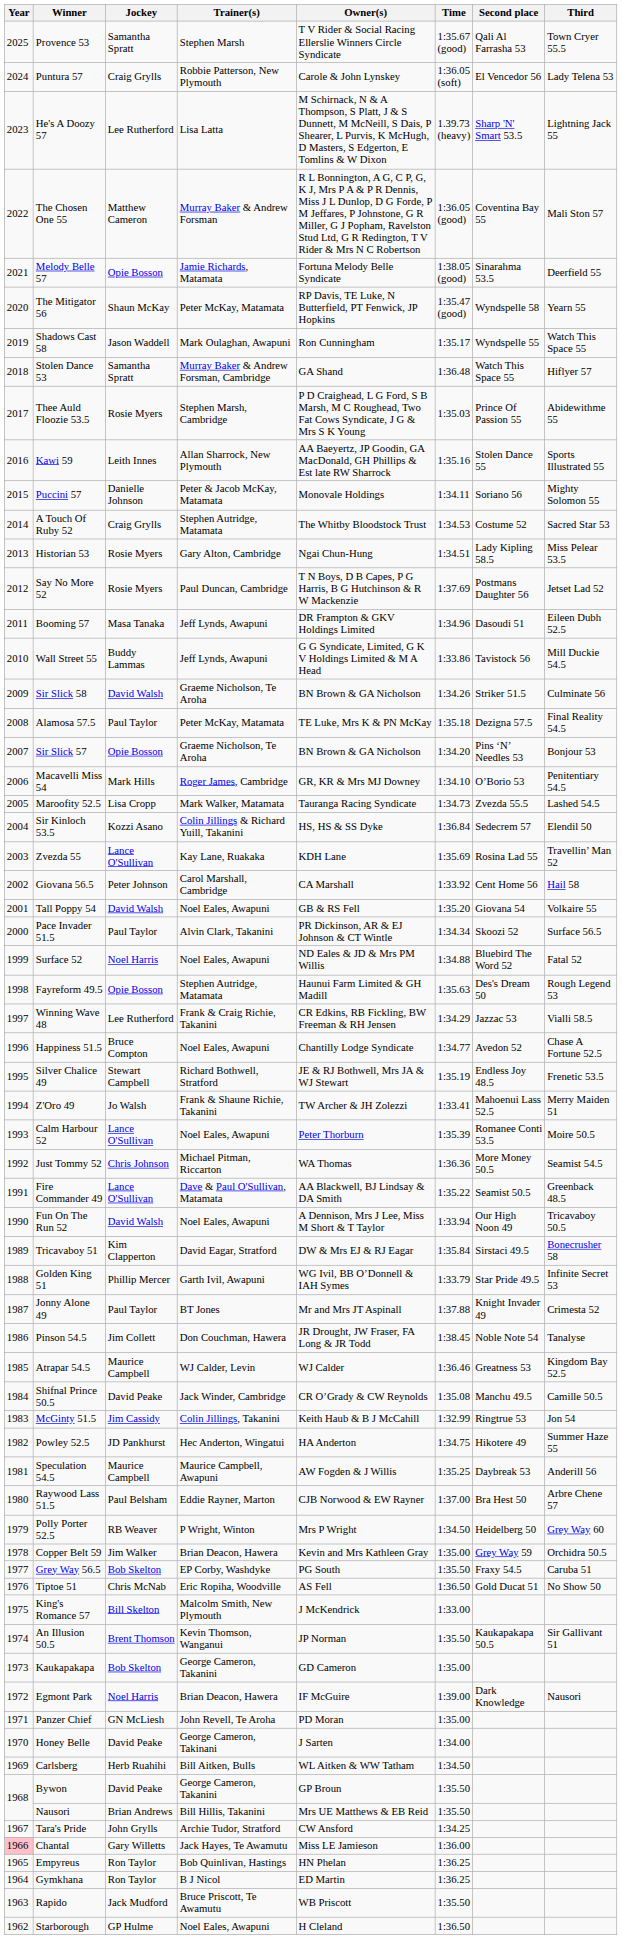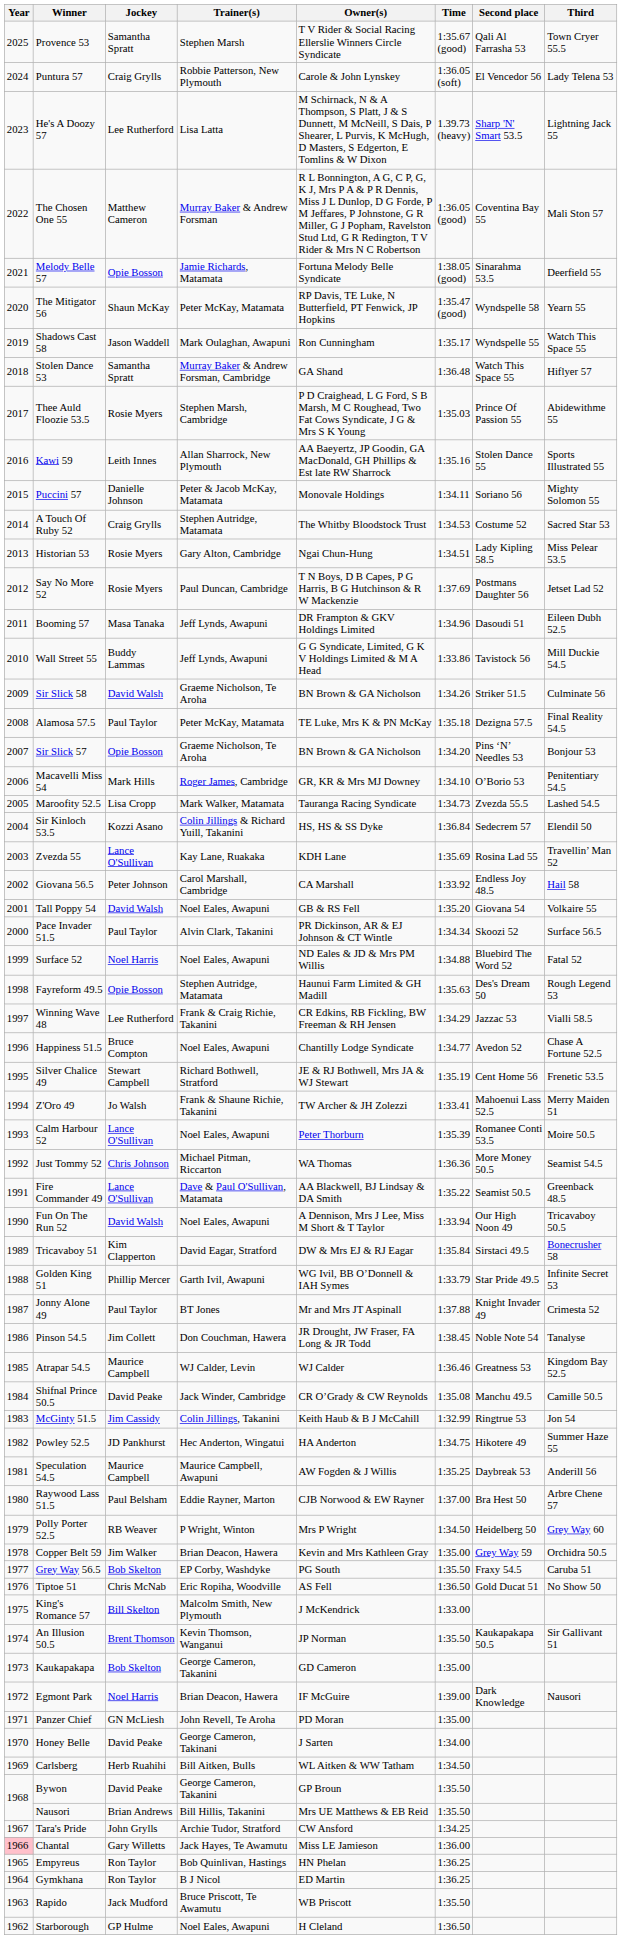Giovana 56.5 | Second place: Cent Home 56 -> Endless Joy 48.5
Silver Chalice 49 | Second place: Endless Joy 48.5 -> Cent Home 56
